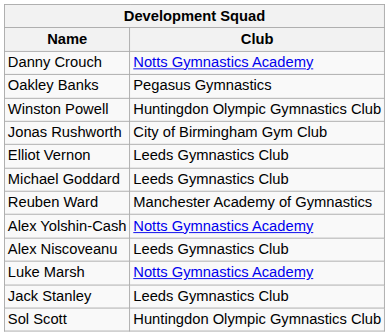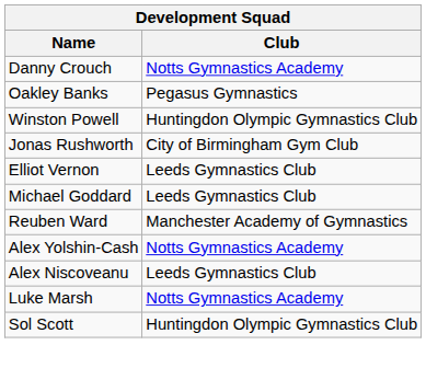- row: Jack Stanley | Leeds Gymnastics Club
